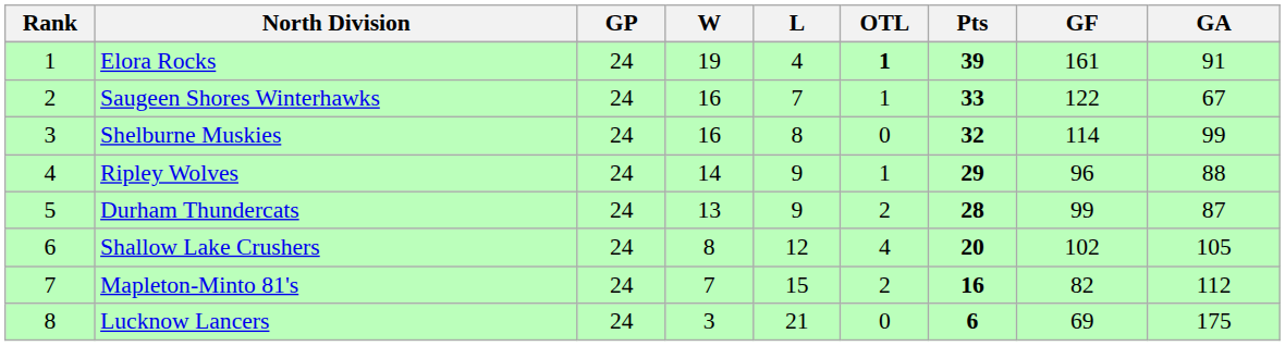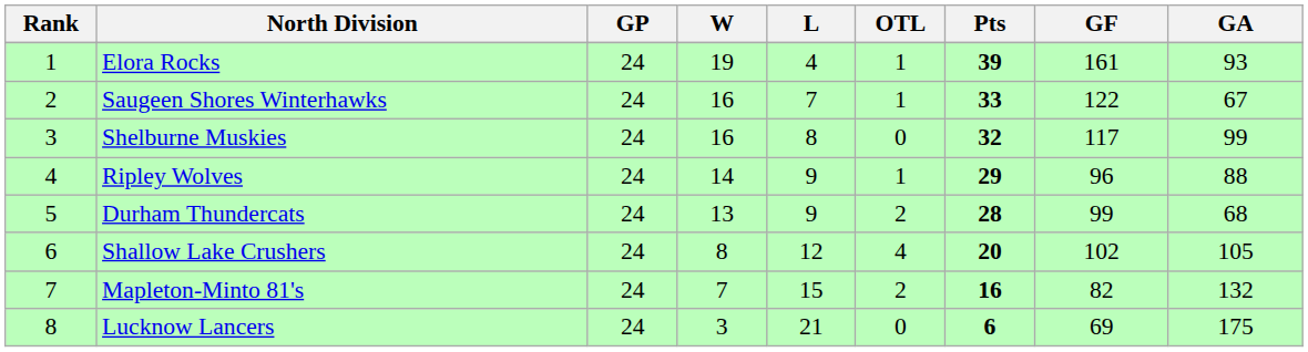Elora Rocks | OTL: bold -> normal
Elora Rocks | GA: 91 -> 93
Shelburne Muskies | GF: 114 -> 117
Durham Thundercats | GA: 87 -> 68
Mapleton-Minto 81's | GA: 112 -> 132
